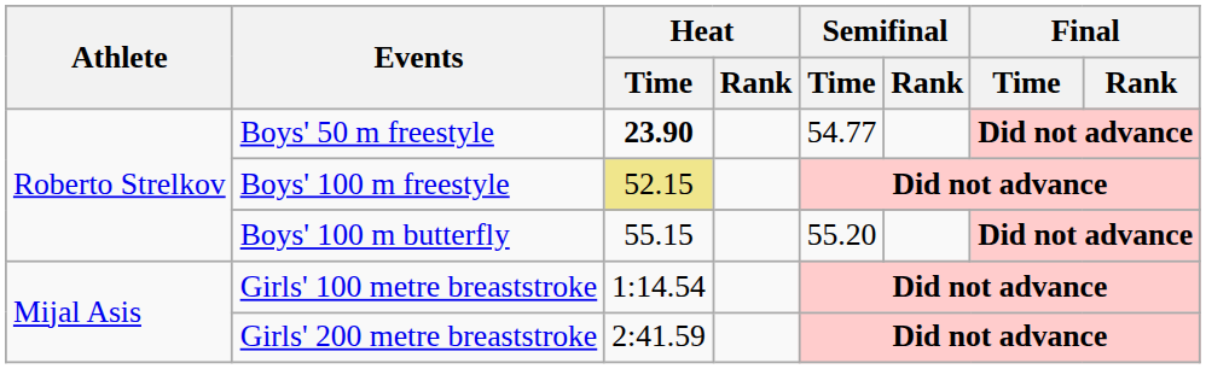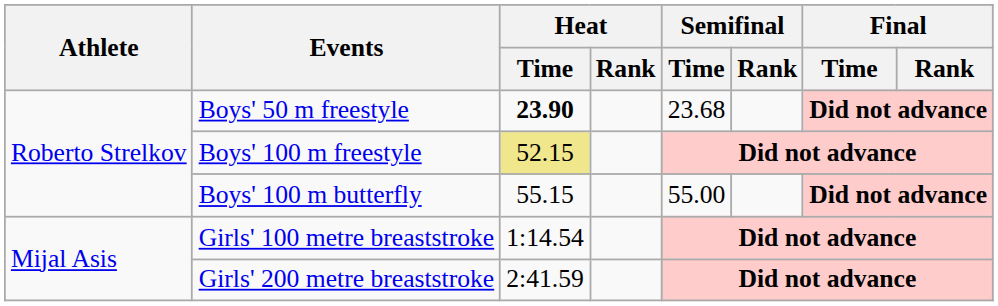Boys' 50 m freestyle | Semifinal / Time: 54.77 -> 23.68
Boys' 100 m butterfly | Semifinal / Time: 55.20 -> 55.00
